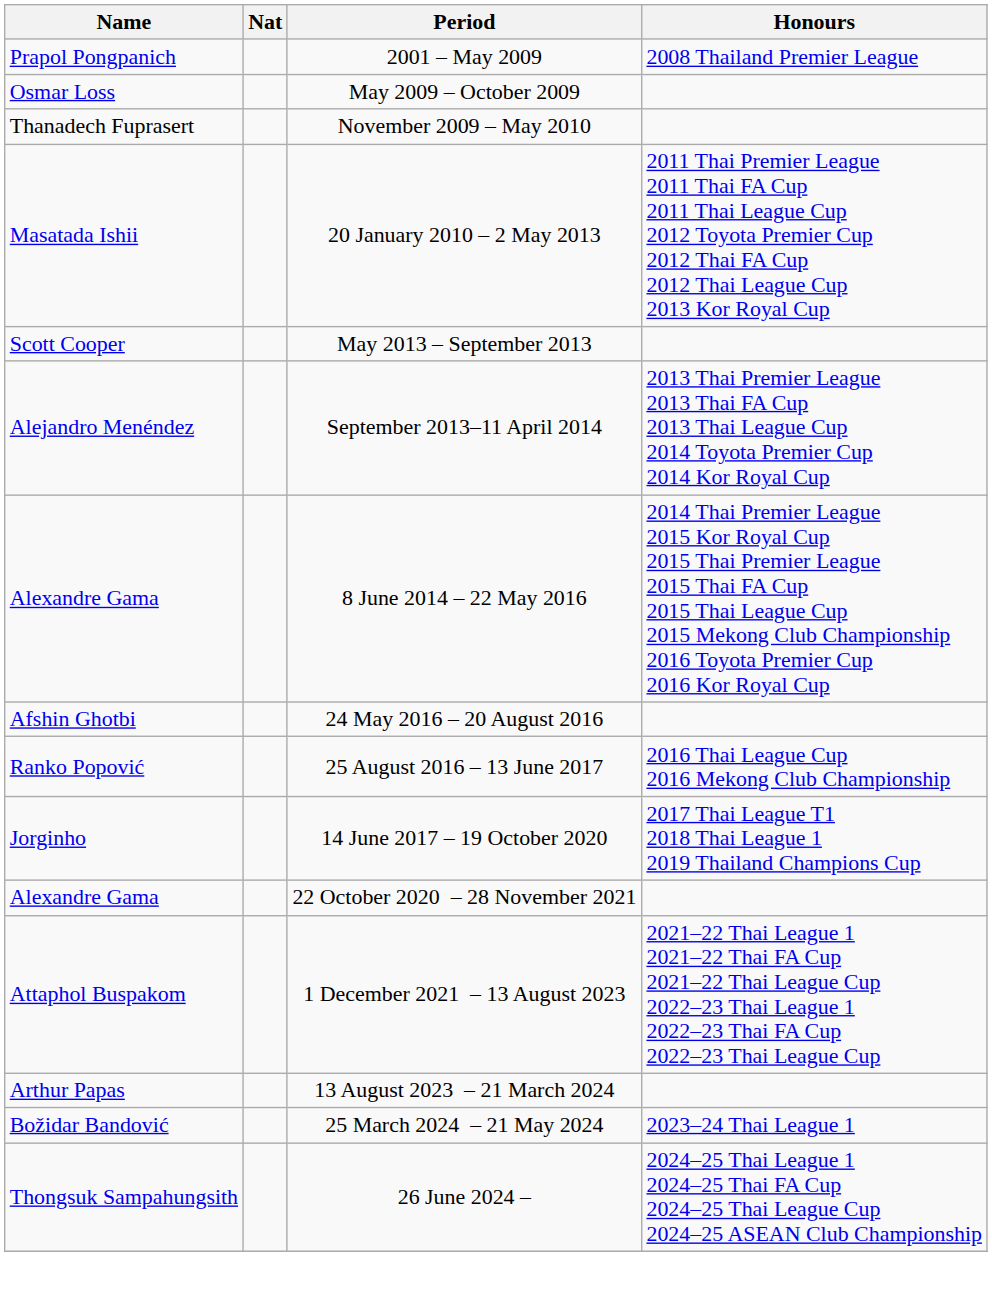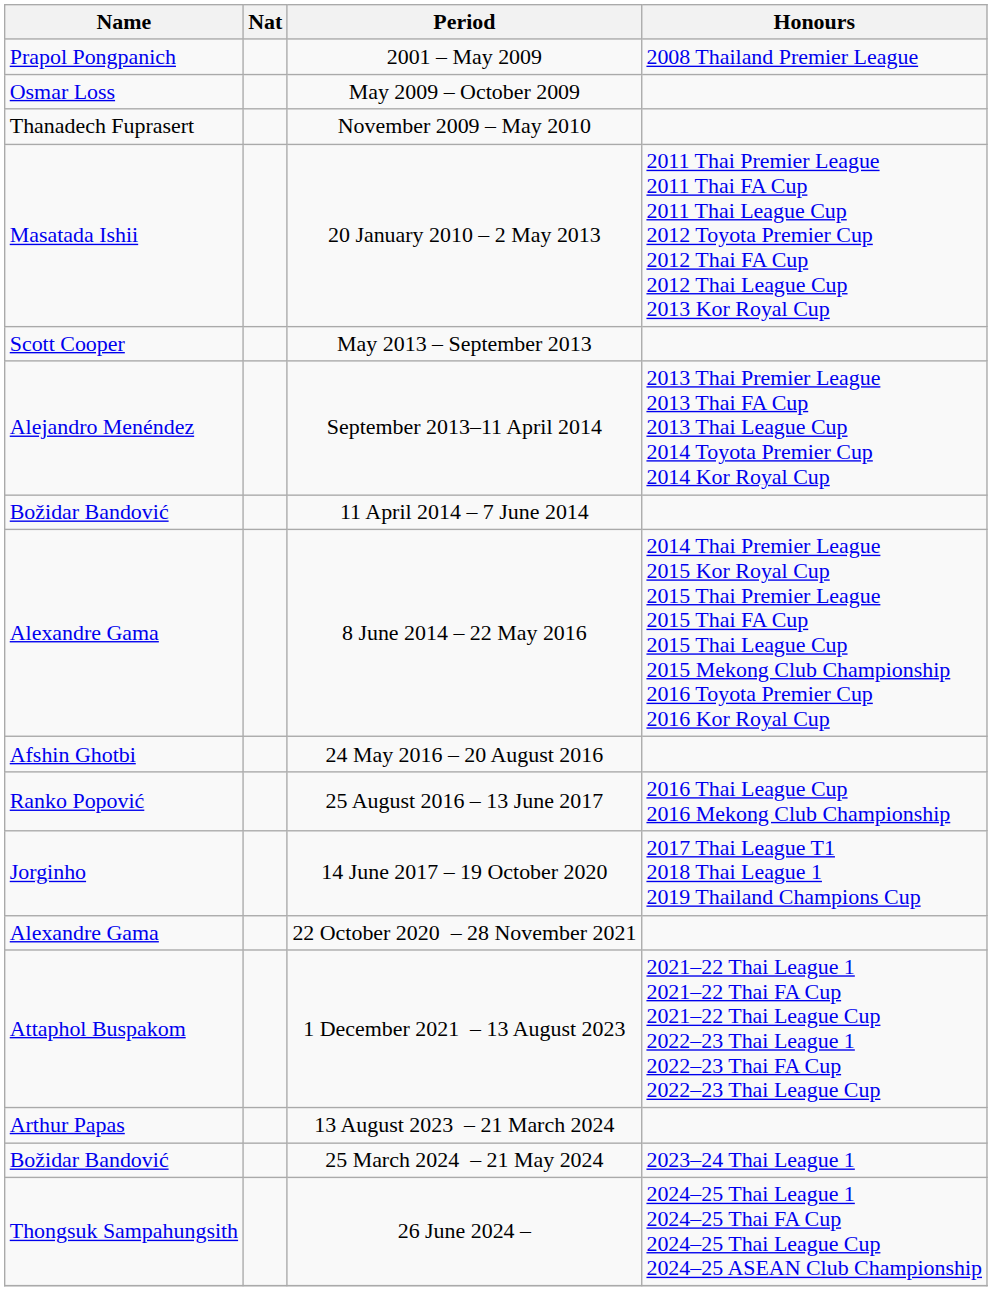+ row: Božidar Bandović | 11 April 2014 – 7 June 2014
